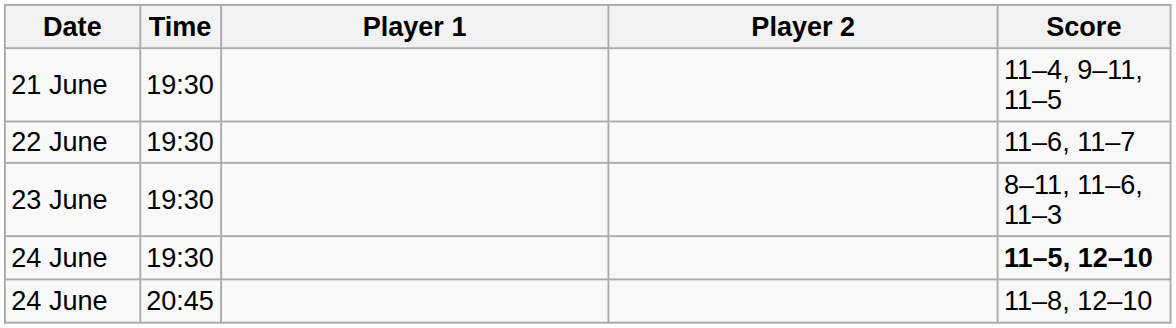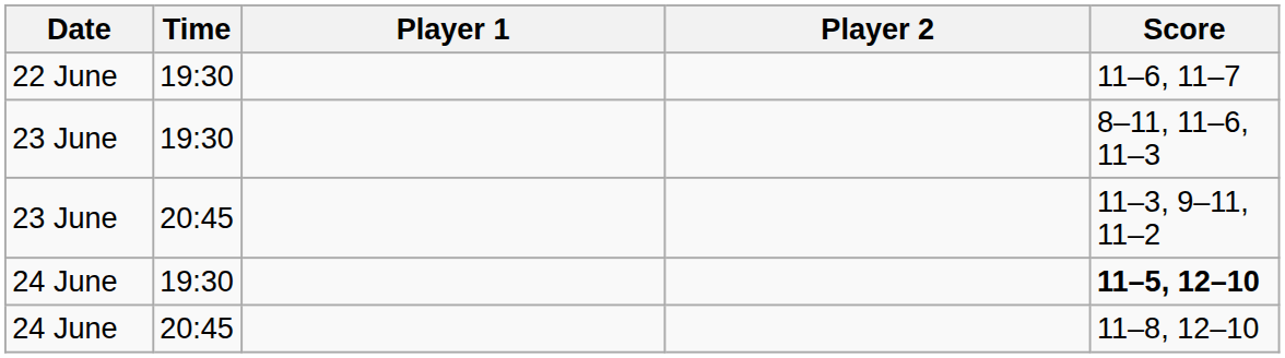- row: 21 June | 19:30 | 11–4, 9–11, 11–5
+ row: 23 June | 20:45 | 11–3, 9–11, 11–2
